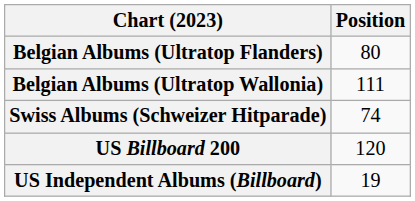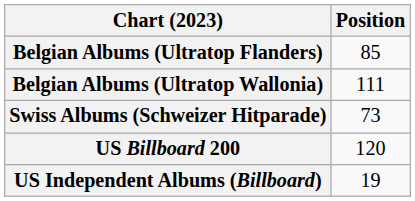Belgian Albums (Ultratop Flanders) | Position: 80 -> 85
Swiss Albums (Schweizer Hitparade) | Position: 74 -> 73
